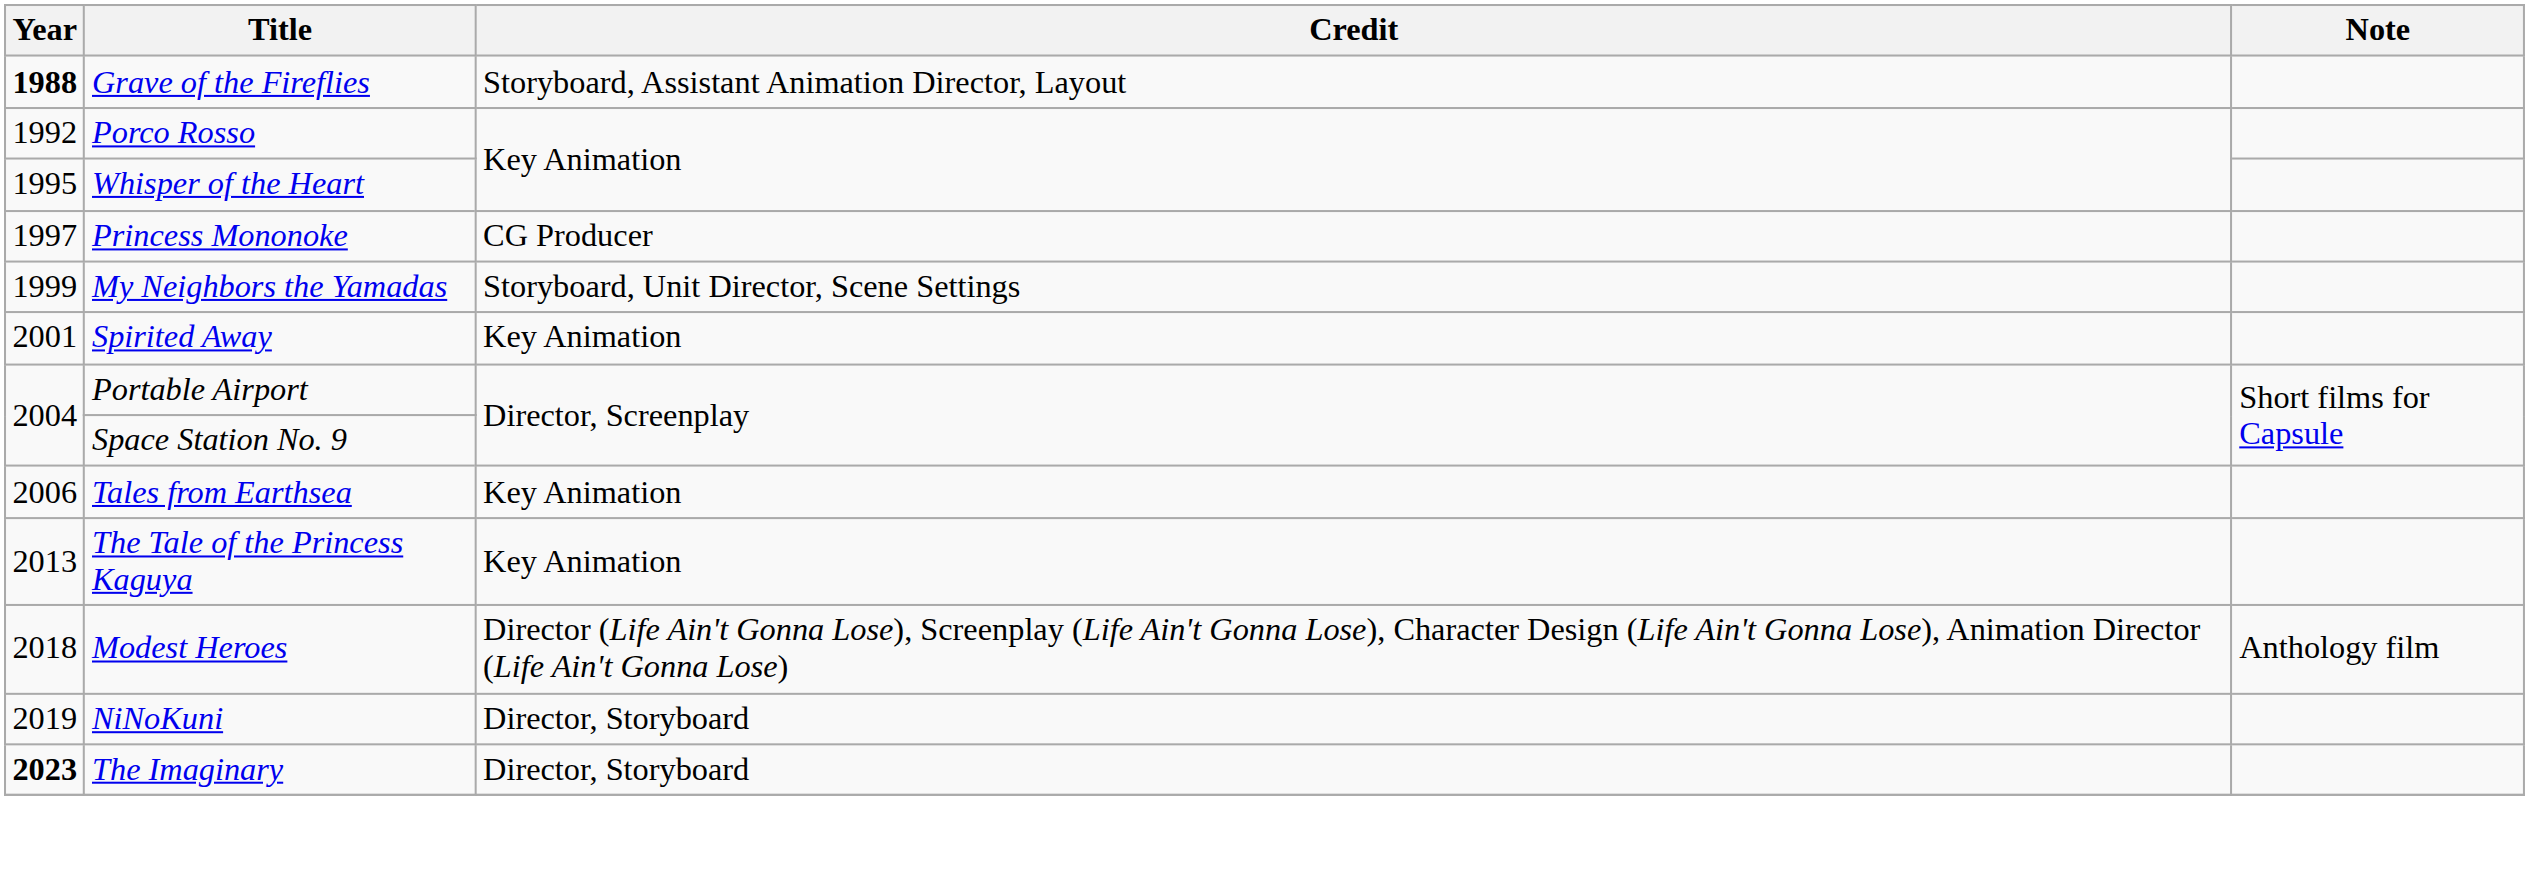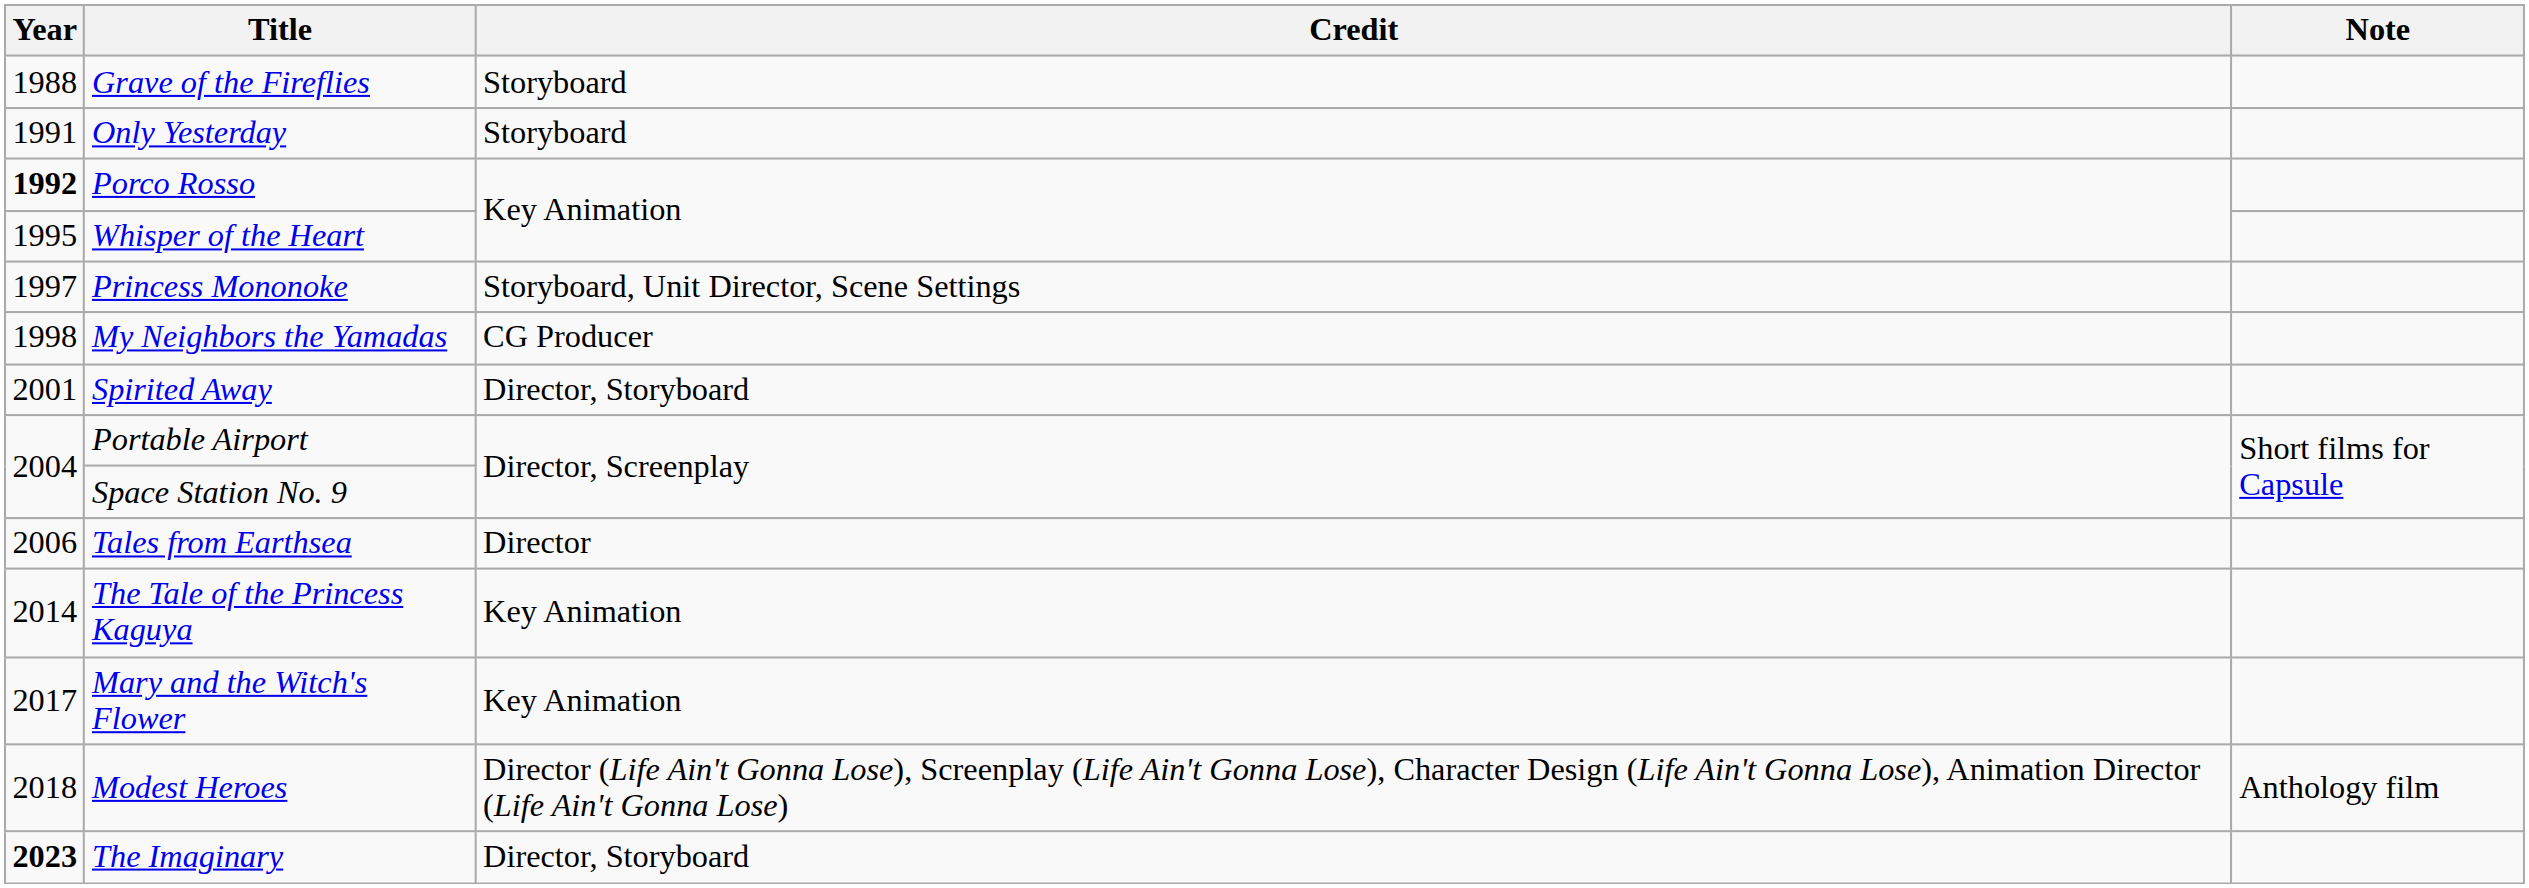Grave of the Fireflies | Year: bold -> normal
Grave of the Fireflies | Credit: Storyboard, Assistant Animation Director, Layout -> Storyboard
+ row: 1991 | Only Yesterday | Storyboard
Porco Rosso | Year: normal -> bold
Princess Mononoke | Credit: CG Producer -> Storyboard, Unit Director, Scene Settings
My Neighbors the Yamadas | Year: 1999 -> 1998
My Neighbors the Yamadas | Credit: Storyboard, Unit Director, Scene Settings -> CG Producer
Spirited Away | Credit: Key Animation -> Director, Storyboard
Tales from Earthsea | Credit: Key Animation -> Director
The Tale of the Princess Kaguya | Year: 2013 -> 2014
+ row: 2017 | Mary and the Witch's Flower | Key Animation
- row: 2019 | NiNoKuni | Director, Storyboard
